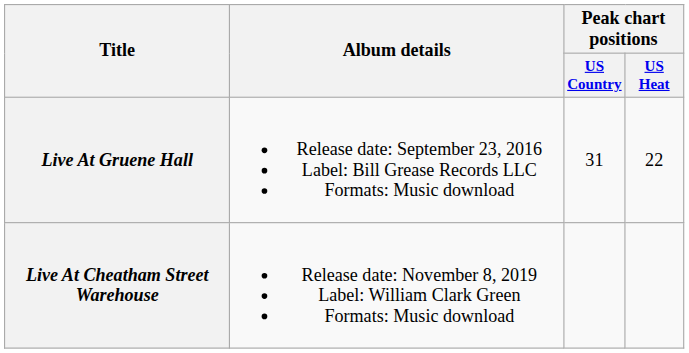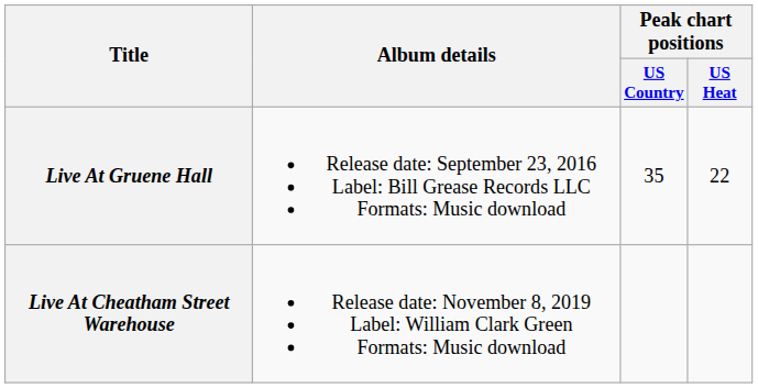Live At Gruene Hall | Peak chart positions / US Country: 31 -> 35
